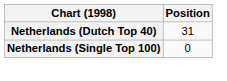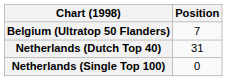+ row: Belgium (Ultratop 50 Flanders) | 7
